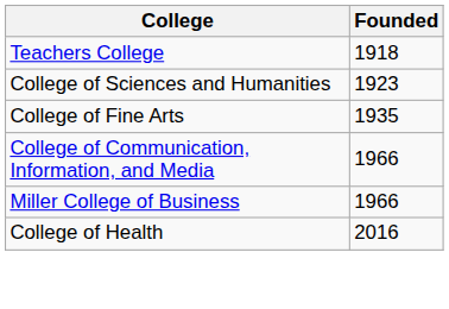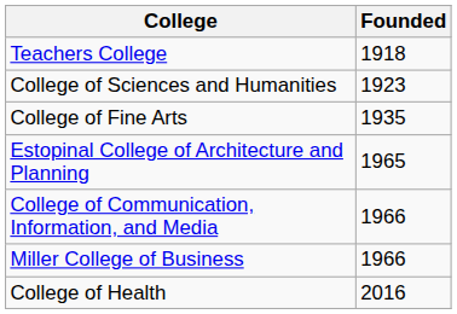+ row: Estopinal College of Architecture and Planning | 1965
